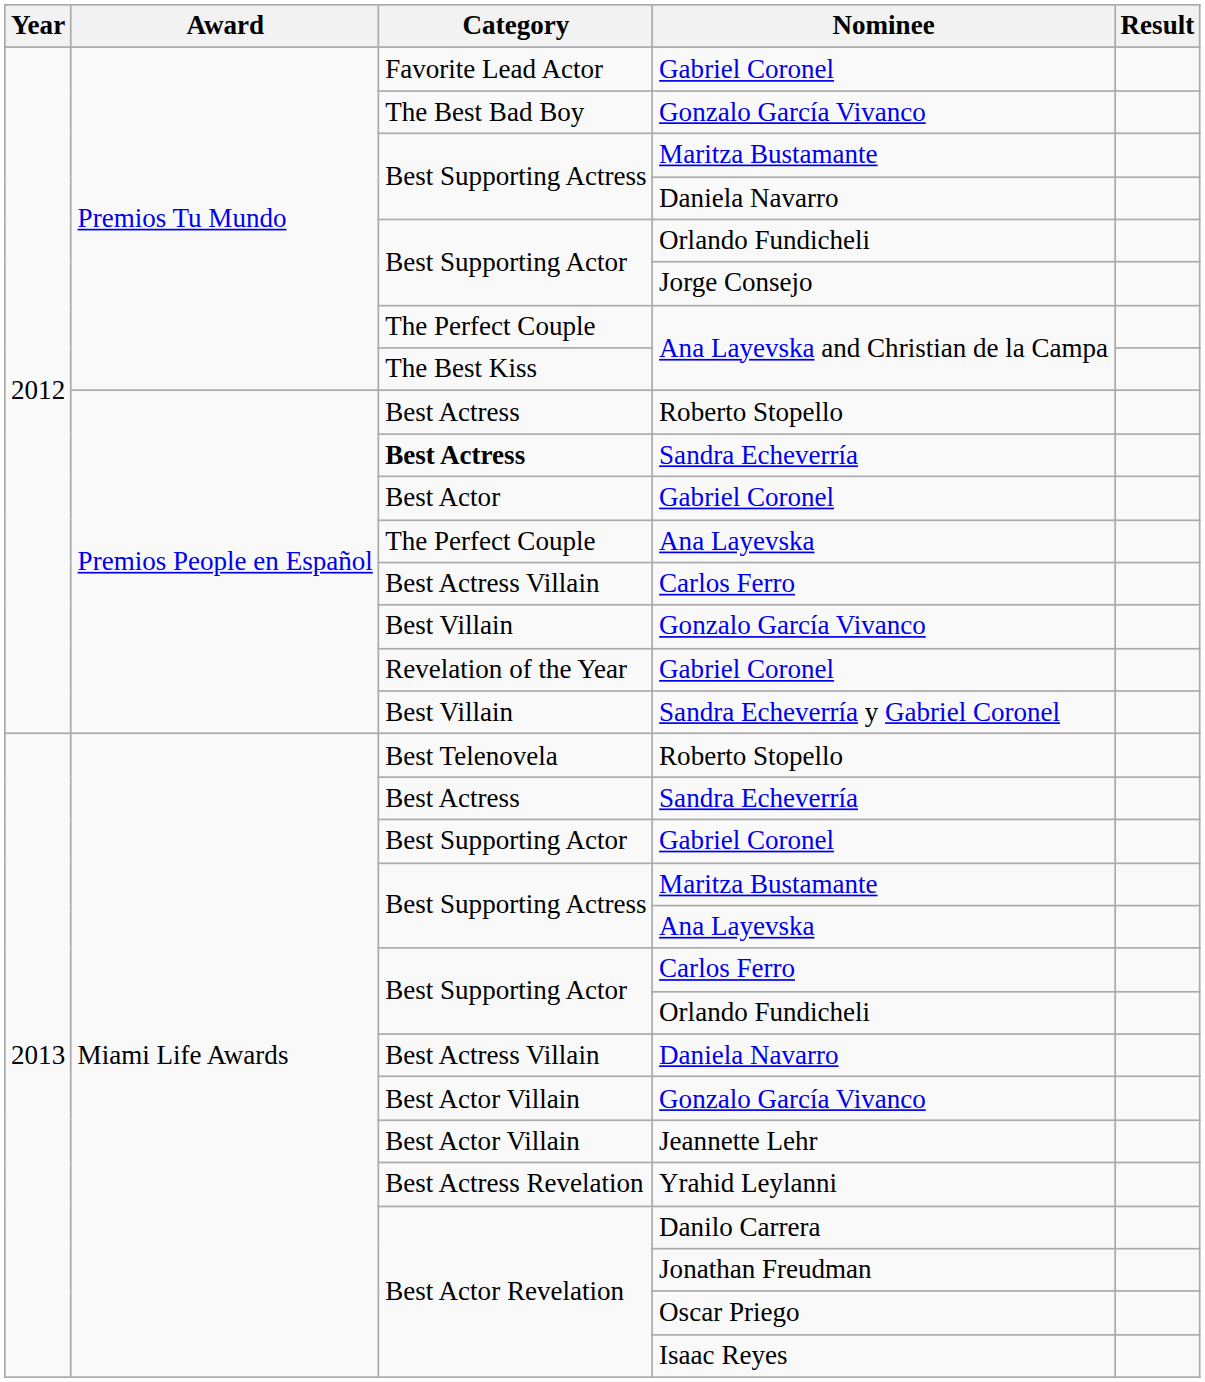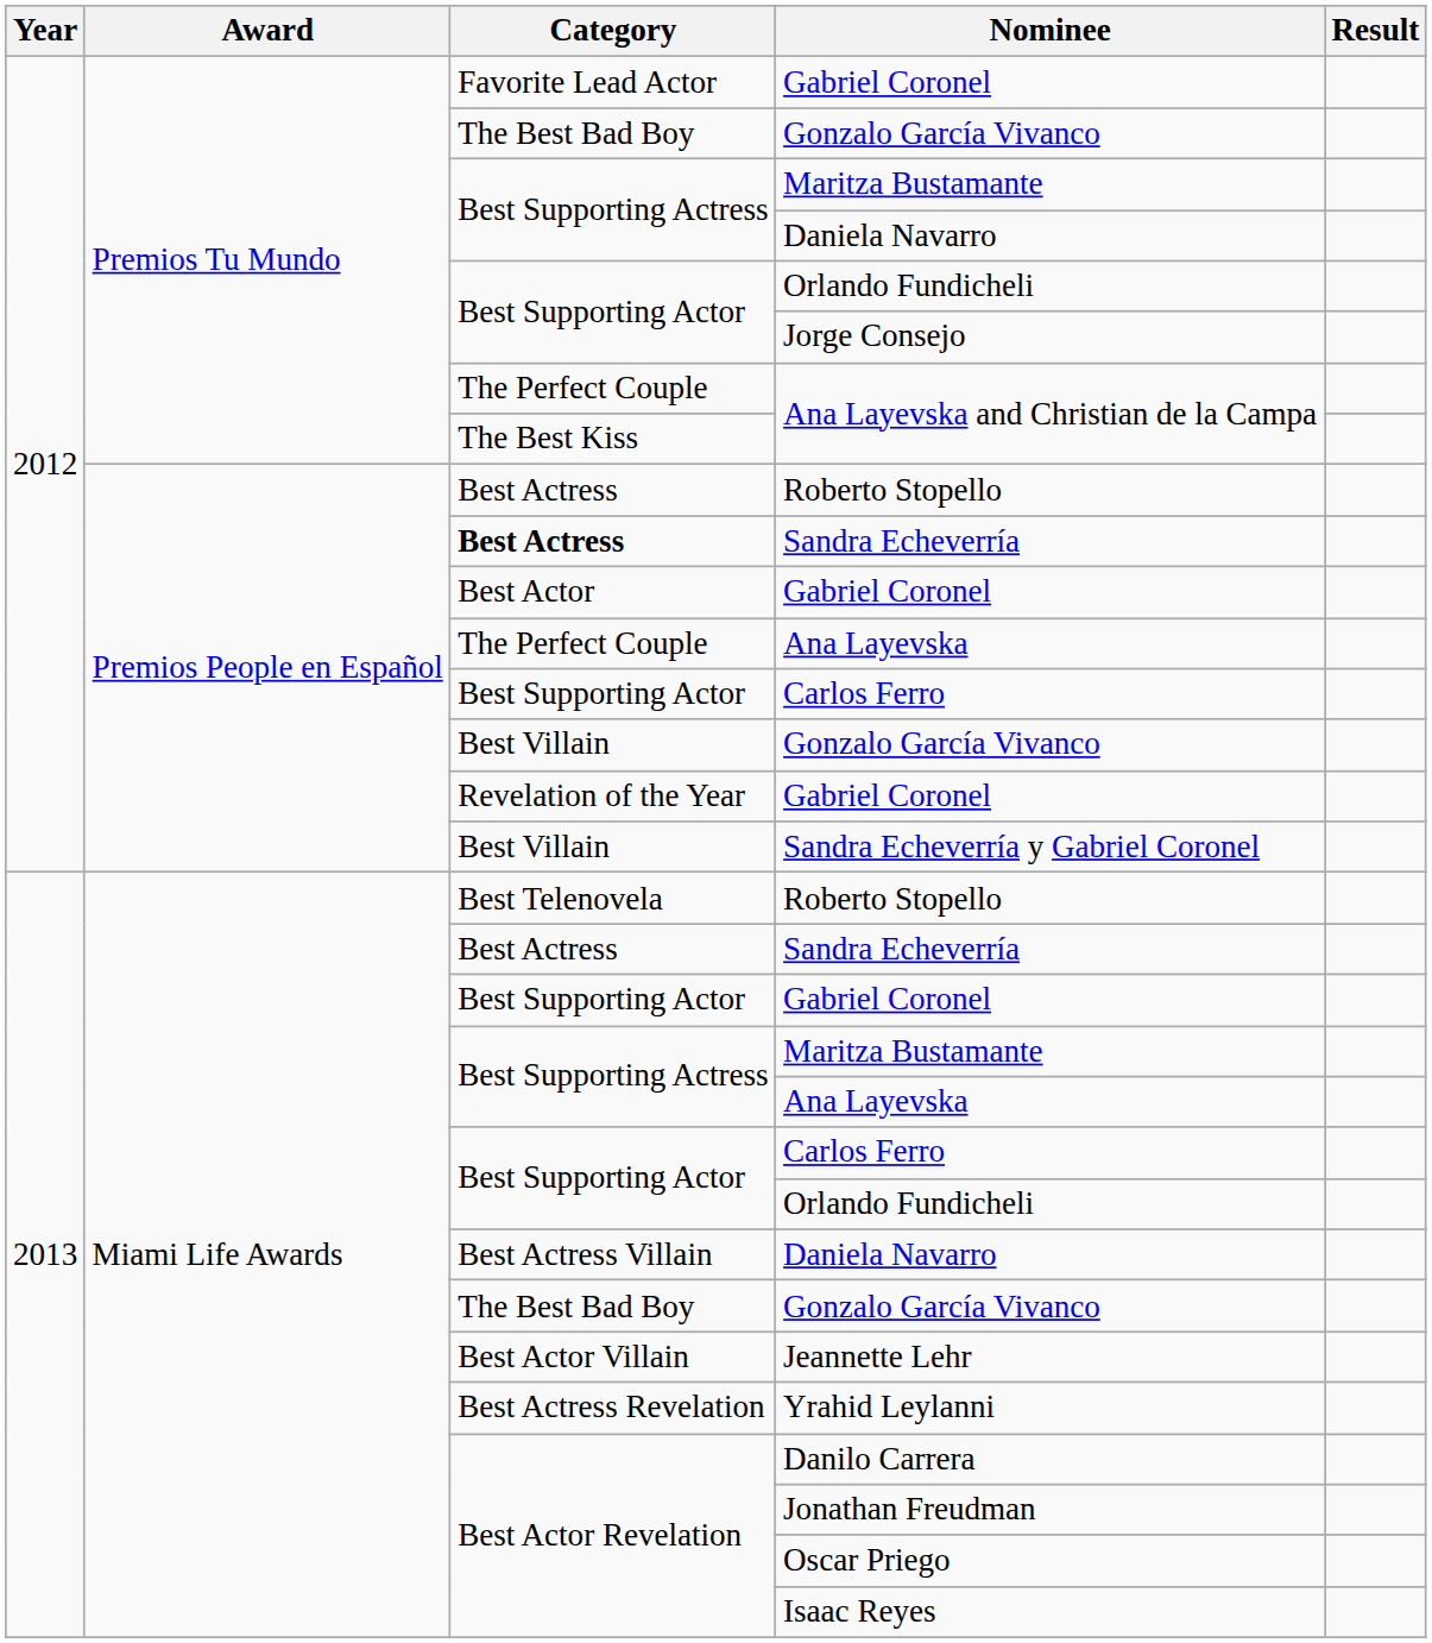Premios People en Español / Carlos Ferro | Category: Best Actress Villain -> Best Supporting Actor
Miami Life Awards / Gonzalo García Vivanco | Category: Best Actor Villain -> The Best Bad Boy
